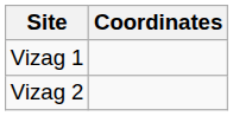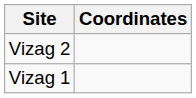rows swapped: Vizag 1 <-> Vizag 2
